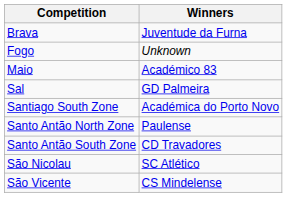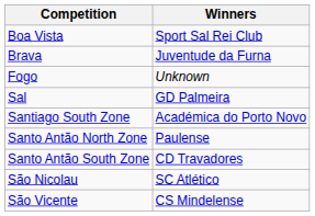+ row: Boa Vista | Sport Sal Rei Club
- row: Maio | Académico 83
